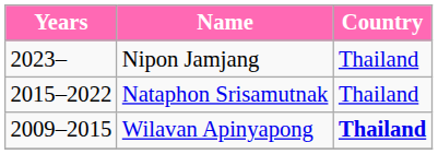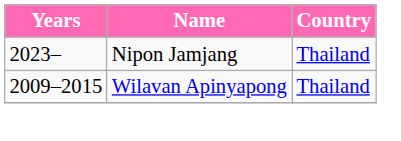- row: 2015–2022 | Nataphon Srisamutnak | Thailand
Wilavan Apinyapong | Country: bold -> normal
